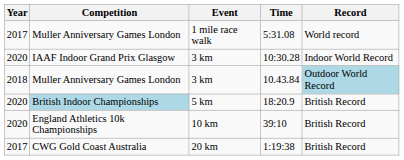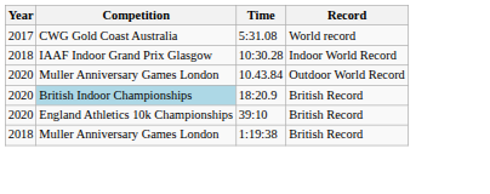- column: Event | 1 mile race walk | 3 km | 3 km | 5 km | 10 km | 20 km
5:31.08 | Competition: Muller Anniversary Games London -> CWG Gold Coast Australia
10:30.28 | Year: 2020 -> 2018
10.43.84 | Year: 2018 -> 2020
10.43.84 | Record: lightblue background -> no background
1:19:38 | Year: 2017 -> 2018
1:19:38 | Competition: CWG Gold Coast Australia -> Muller Anniversary Games London
